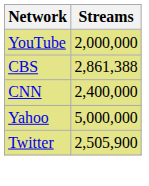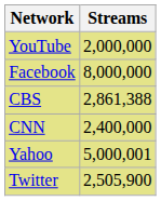+ row: Facebook | 8,000,000
Yahoo | Streams: 5,000,000 -> 5,000,001
